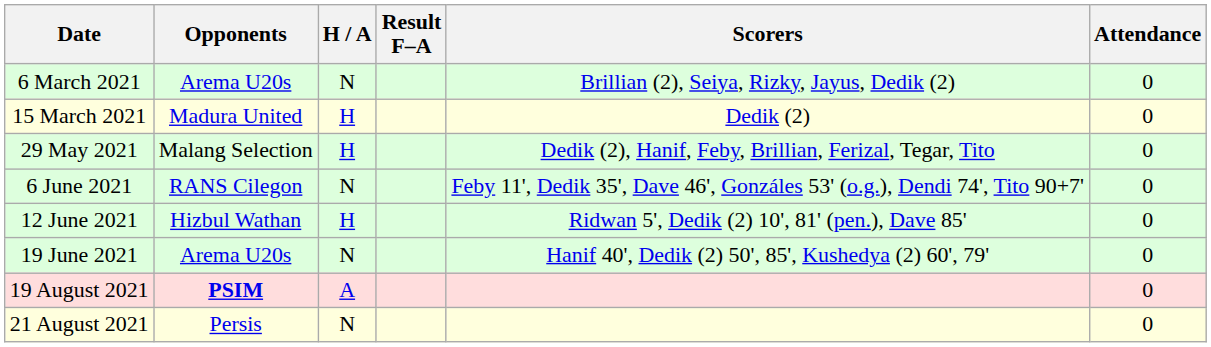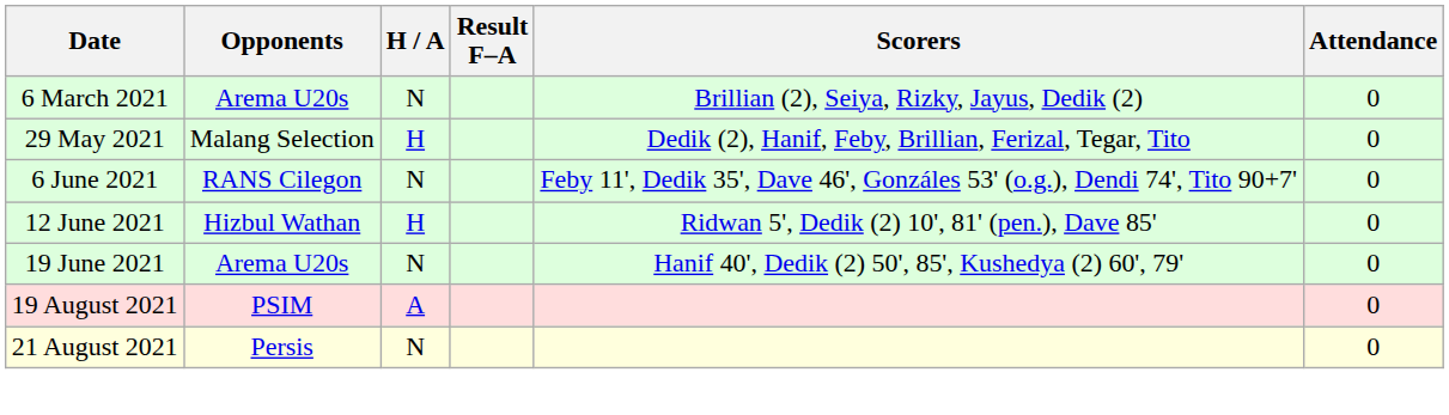- row: 15 March 2021 | Madura United | H | Dedik (2) | 0
19 August 2021 | Opponents: bold -> normal
